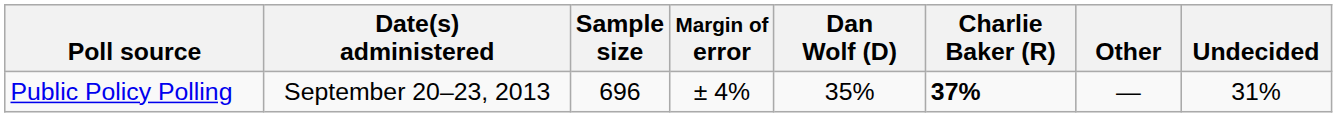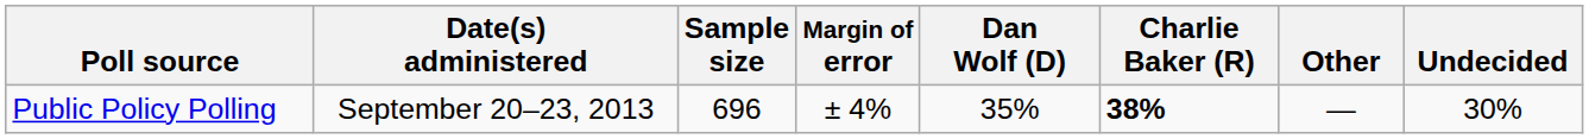Public Policy Polling | Charlie Baker (R): 37% -> 38%
Public Policy Polling | Undecided: 31% -> 30%
